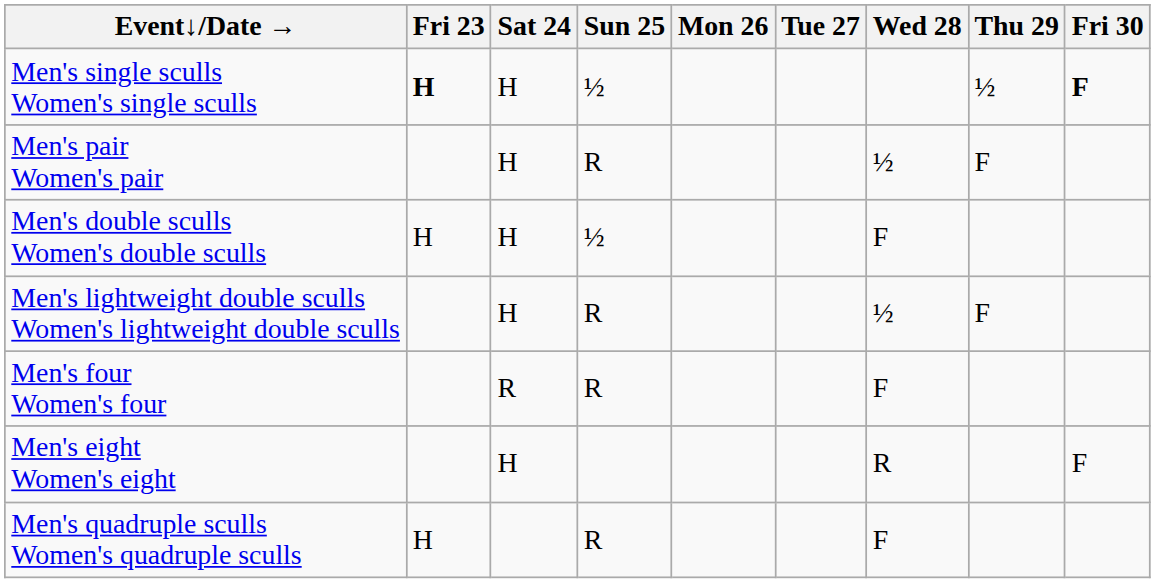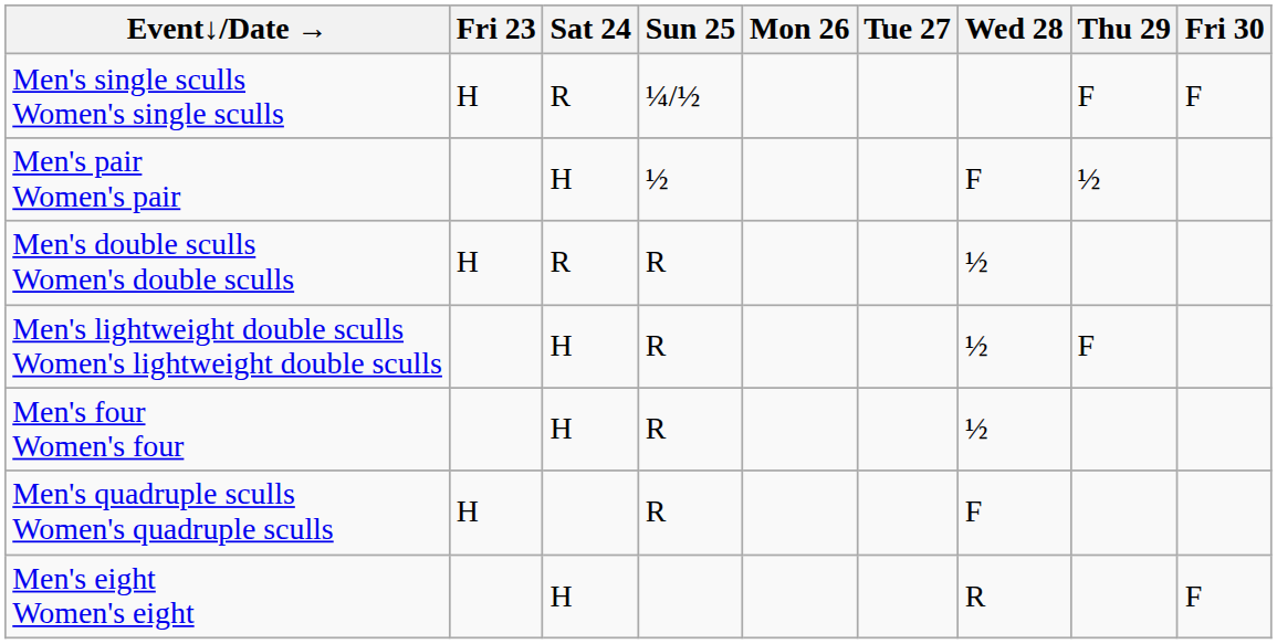Men's single sculls Women's single sculls | Fri 23: bold -> normal
Men's single sculls Women's single sculls | Sat 24: H -> R
Men's single sculls Women's single sculls | Sun 25: ½ -> ¼/½
Men's single sculls Women's single sculls | Thu 29: ½ -> F
Men's single sculls Women's single sculls | Fri 30: bold -> normal
Men's pair Women's pair | Sun 25: R -> ½
Men's pair Women's pair | Wed 28: ½ -> F
Men's pair Women's pair | Thu 29: F -> ½
Men's double sculls Women's double sculls | Sat 24: H -> R
Men's double sculls Women's double sculls | Sun 25: ½ -> R
Men's double sculls Women's double sculls | Wed 28: F -> ½
Men's four Women's four | Sat 24: R -> H
Men's four Women's four | Wed 28: F -> ½
rows swapped: Men's quadruple sculls Women's quadruple sculls <-> Men's eight Women's eight
